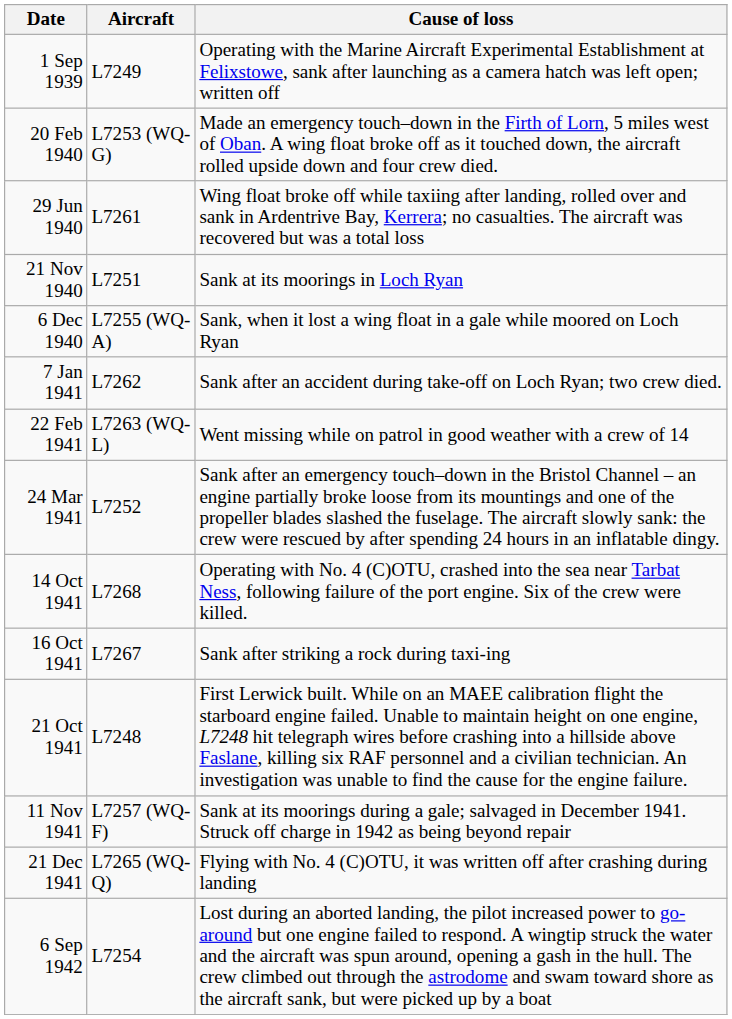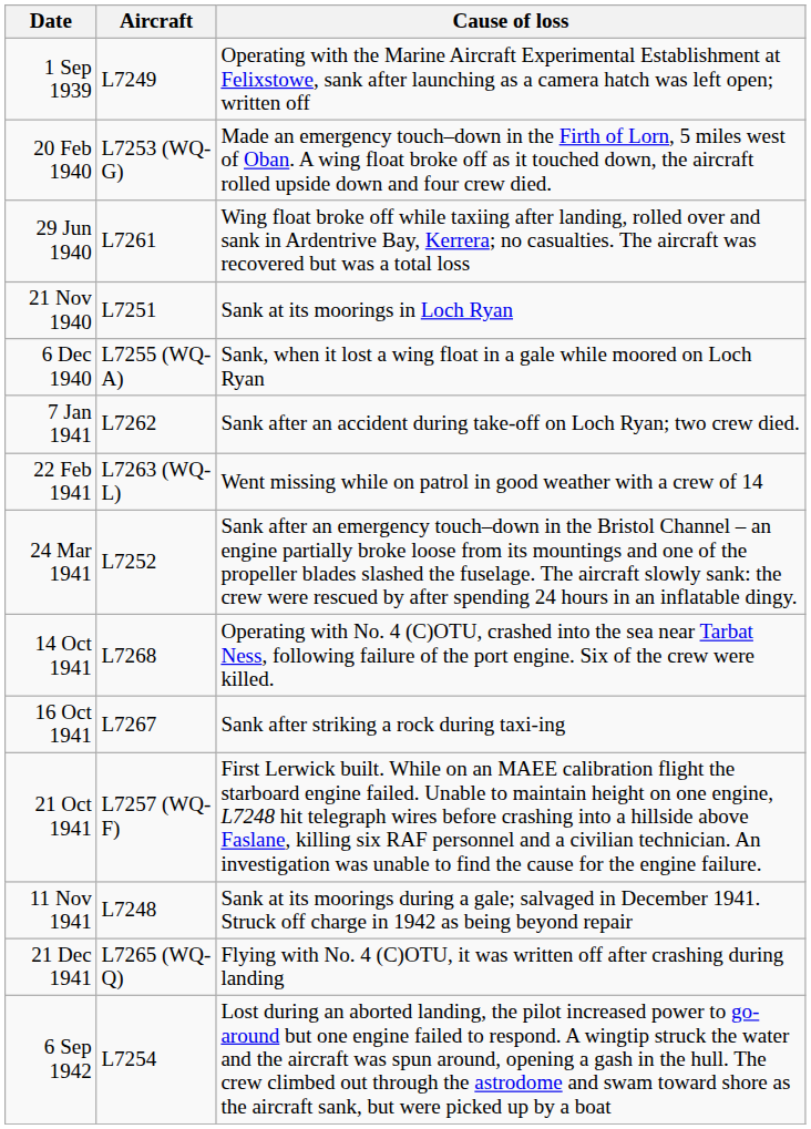21 Oct 1941 | Aircraft: L7248 -> L7257 (WQ-F)
11 Nov 1941 | Aircraft: L7257 (WQ-F) -> L7248
